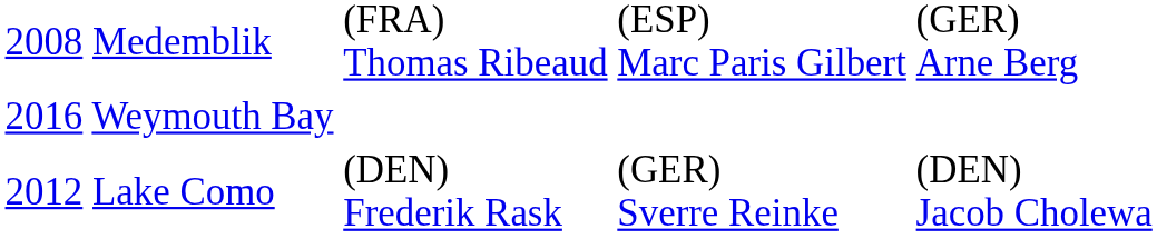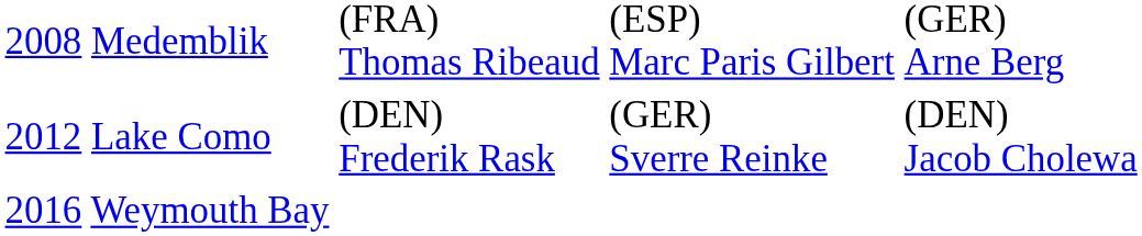rows swapped: 2012 Lake Como <-> 2016 Weymouth Bay
